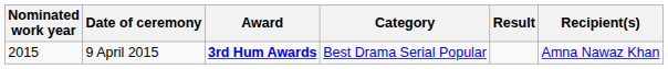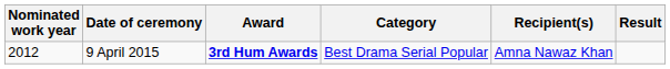columns swapped: Recipient(s) <-> Result
9 April 2015 | Nominated work year: 2015 -> 2012
